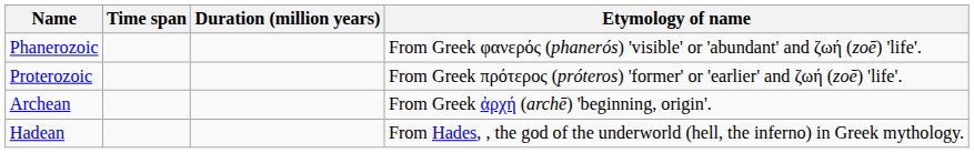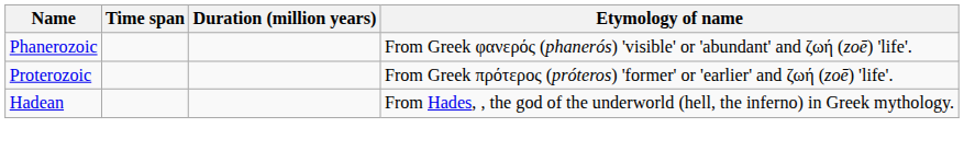- row: Archean | From Greek ἀρχή (archē) 'beginning, origin'.
